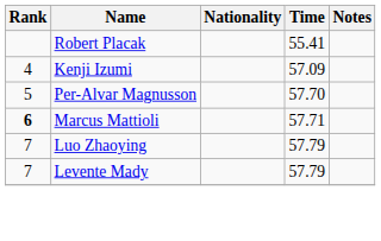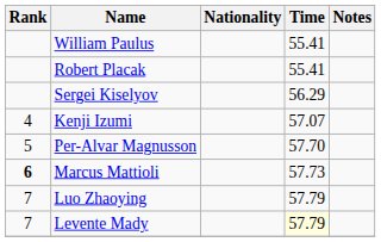+ row: William Paulus | 55.41
+ row: Sergei Kiselyov | 56.29
Kenji Izumi | Time: 57.09 -> 57.07
Marcus Mattioli | Time: 57.71 -> 57.73
Levente Mady | Time: no background -> lightyellow background
